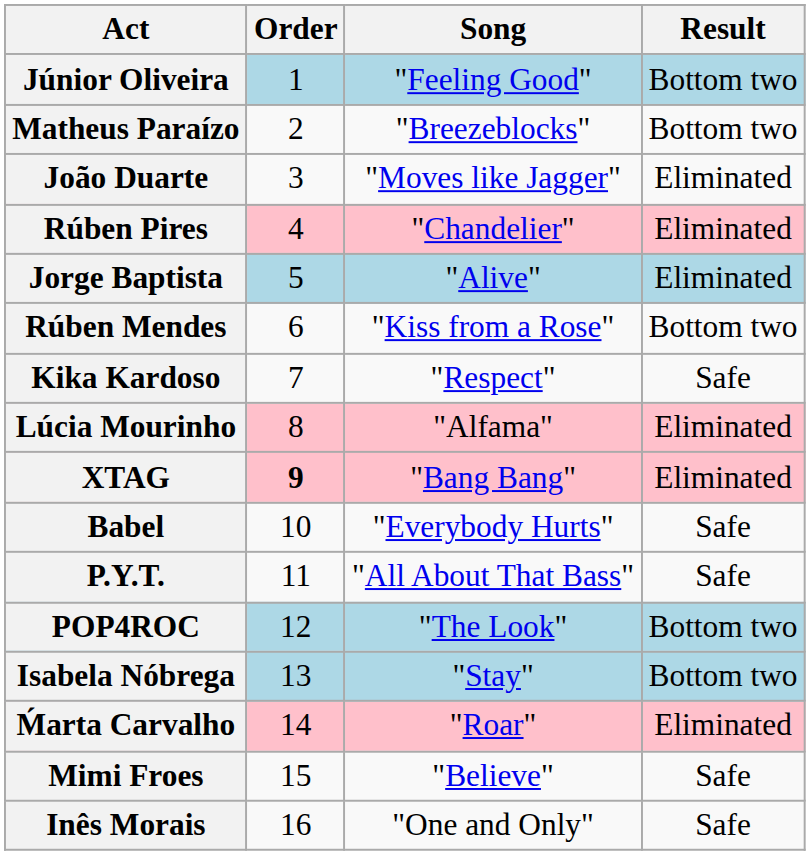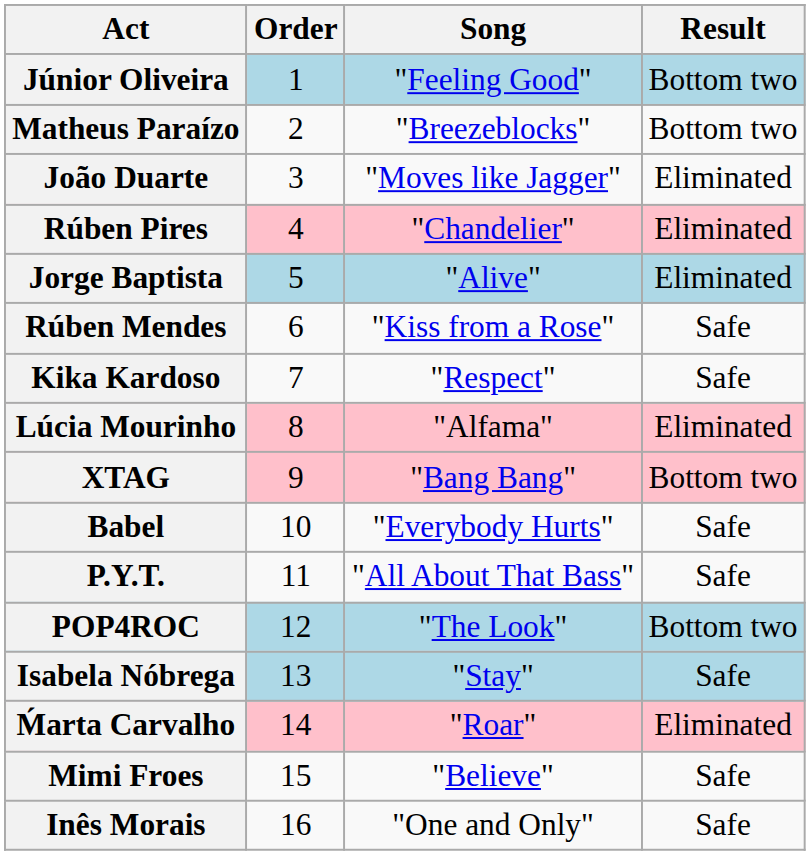Rúben Mendes | Result: Bottom two -> Safe
XTAG | Order: bold -> normal
XTAG | Result: Eliminated -> Bottom two
Isabela Nóbrega | Result: Bottom two -> Safe
